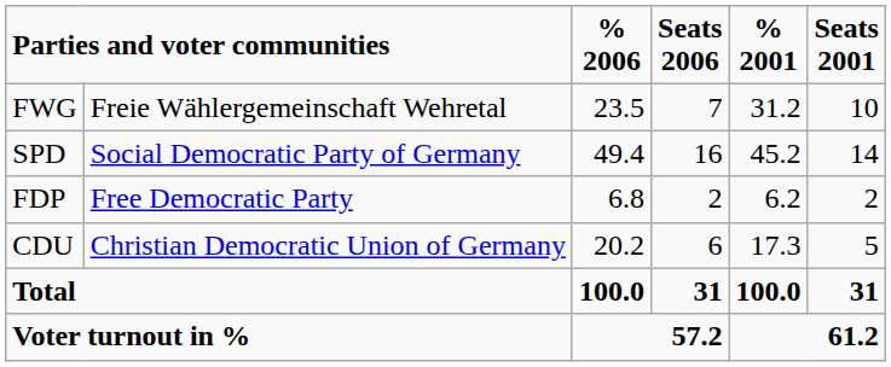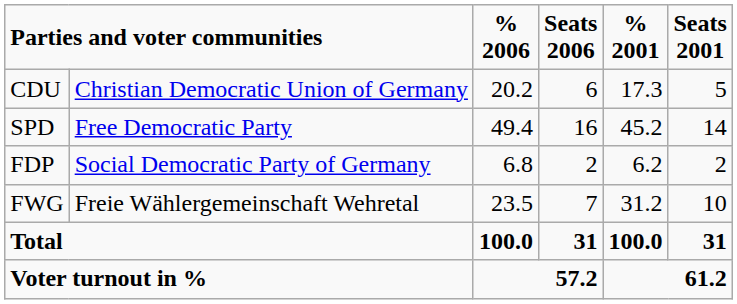rows swapped: CDU <-> FWG
SPD | column 2: Social Democratic Party of Germany -> Free Democratic Party
FDP | column 2: Free Democratic Party -> Social Democratic Party of Germany
